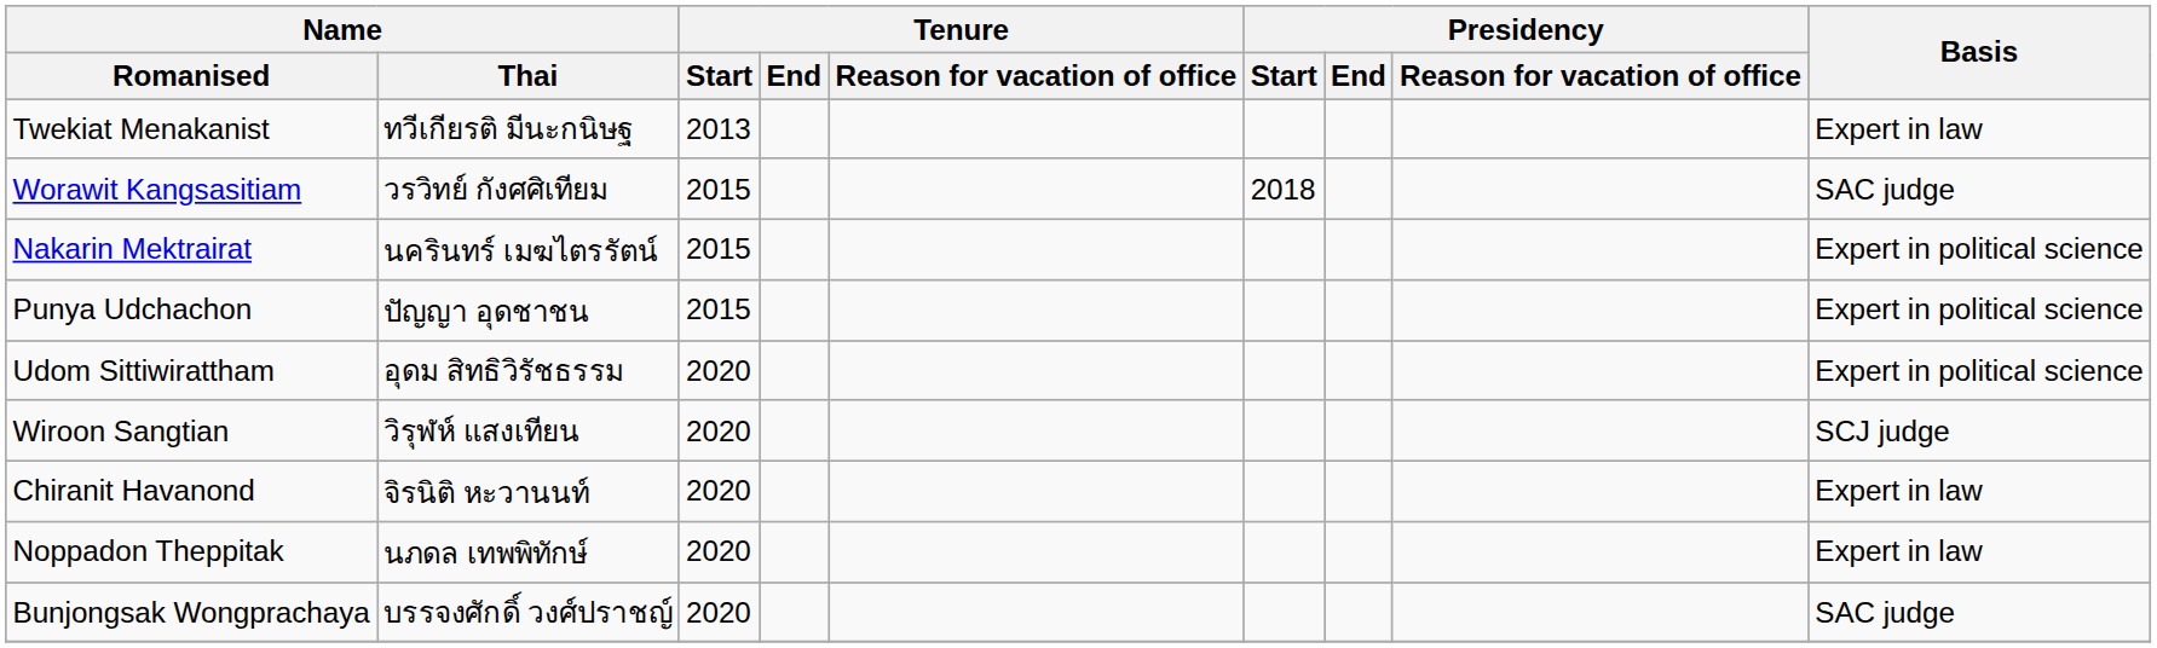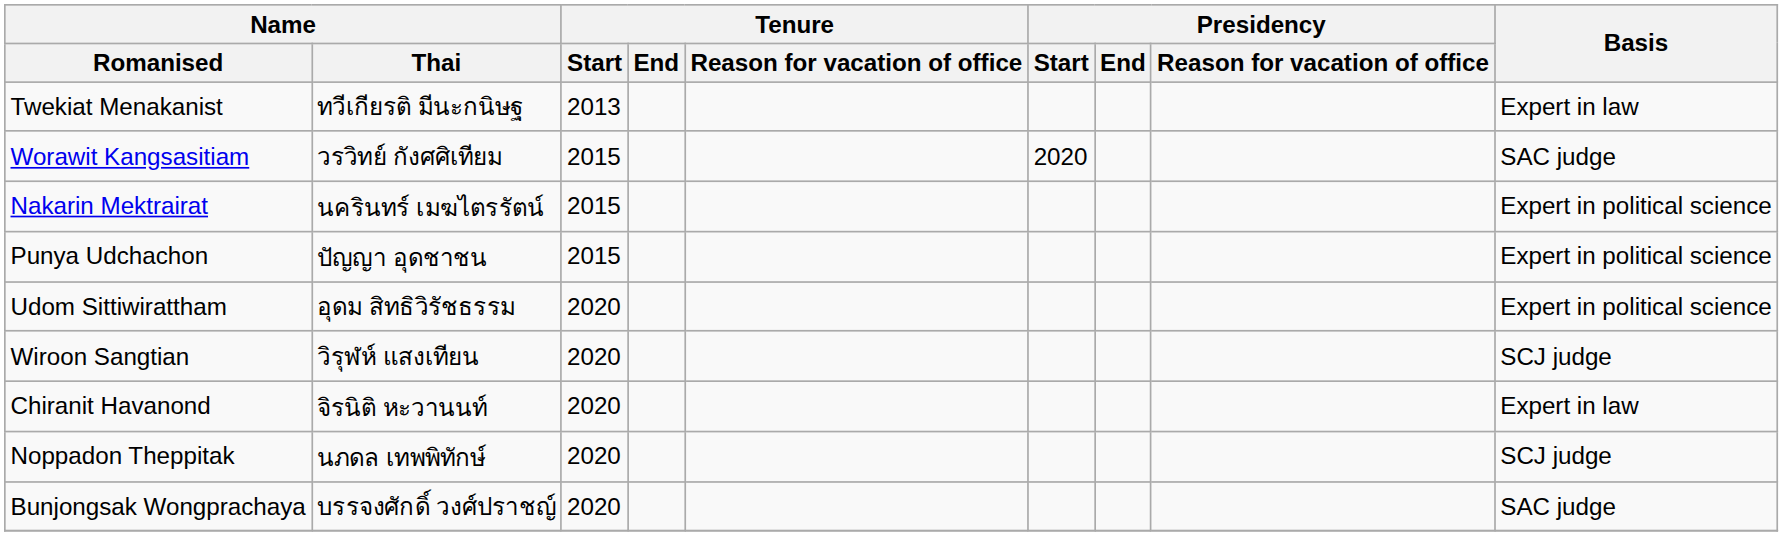Worawit Kangsasitiam | Presidency / Start: 2018 -> 2020
Noppadon Theppitak | Basis: Expert in law -> SCJ judge
